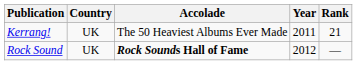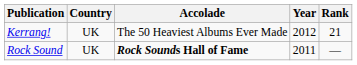Kerrang! | Year: 2011 -> 2012
Rock Sound | Year: 2012 -> 2011
